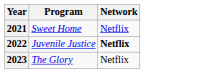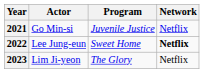+ column: Actor | Go Min-si | Lee Jung-eun | Lim Ji-yeon
2021 | Program: Sweet Home -> Juvenile Justice
2022 | Program: Juvenile Justice -> Sweet Home
